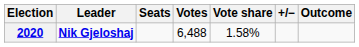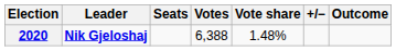2020 | Votes: 6,488 -> 6,388
2020 | Vote share: 1.58% -> 1.48%
